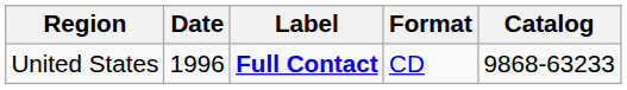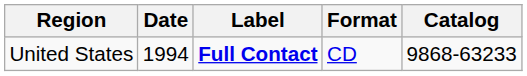United States | Date: 1996 -> 1994
